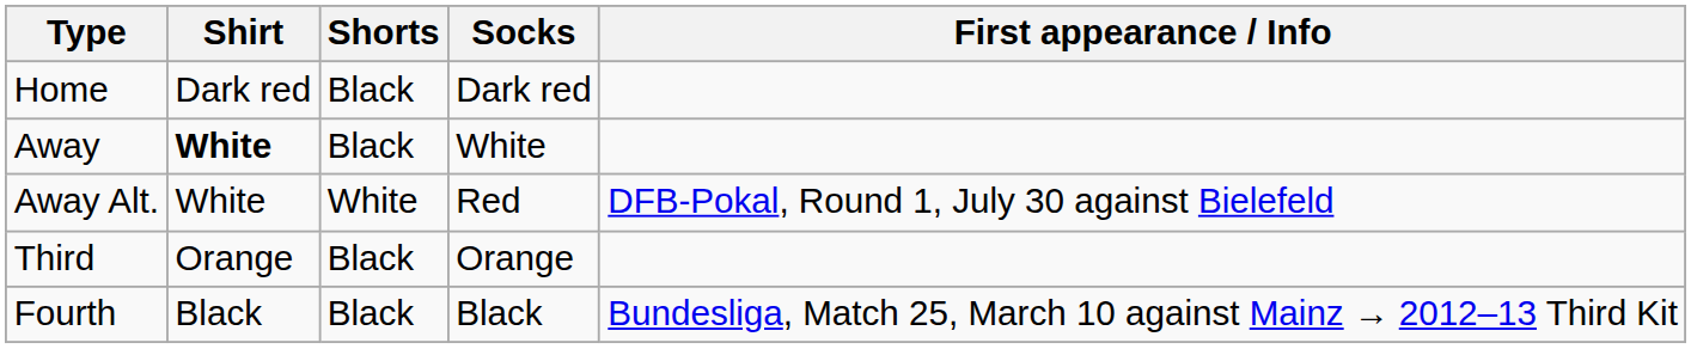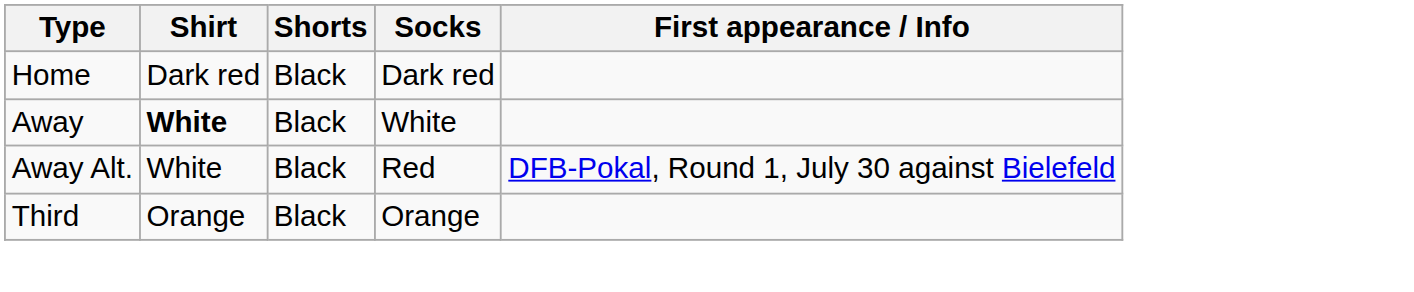Away Alt. | Shorts: White -> Black
- row: Fourth | Black | Black | Black | Bundesliga, Match 25, March 10 against Mainz → 2012–13 Third Kit
